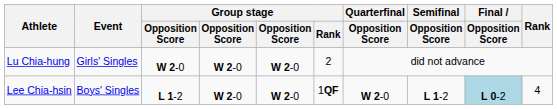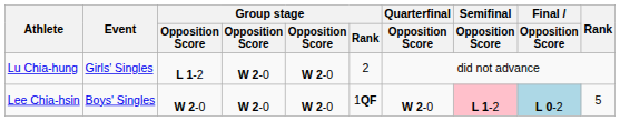Lu Chia-hung | column 3: W 2-0 -> L 1-2
Lee Chia-hsin | column 3: L 1-2 -> W 2-0
Lee Chia-hsin | Semifinal / Opposition Score: no background -> pink background
Lee Chia-hsin | Rank: 4 -> 5
